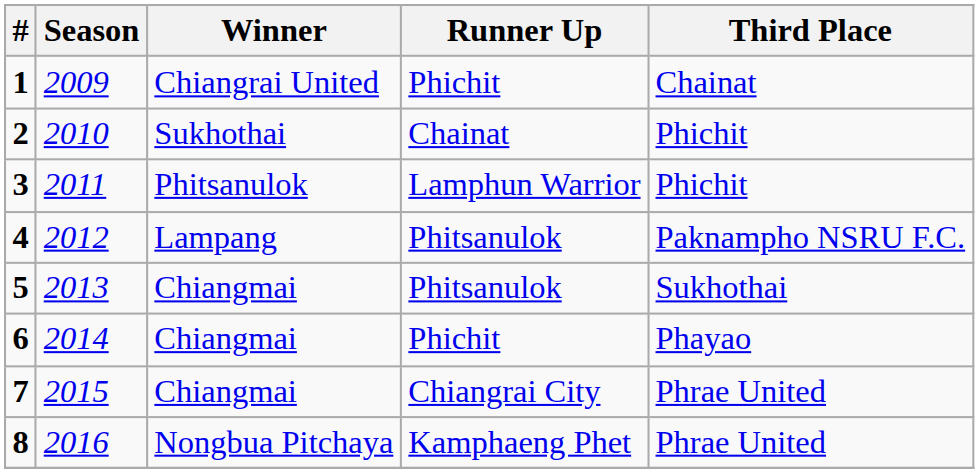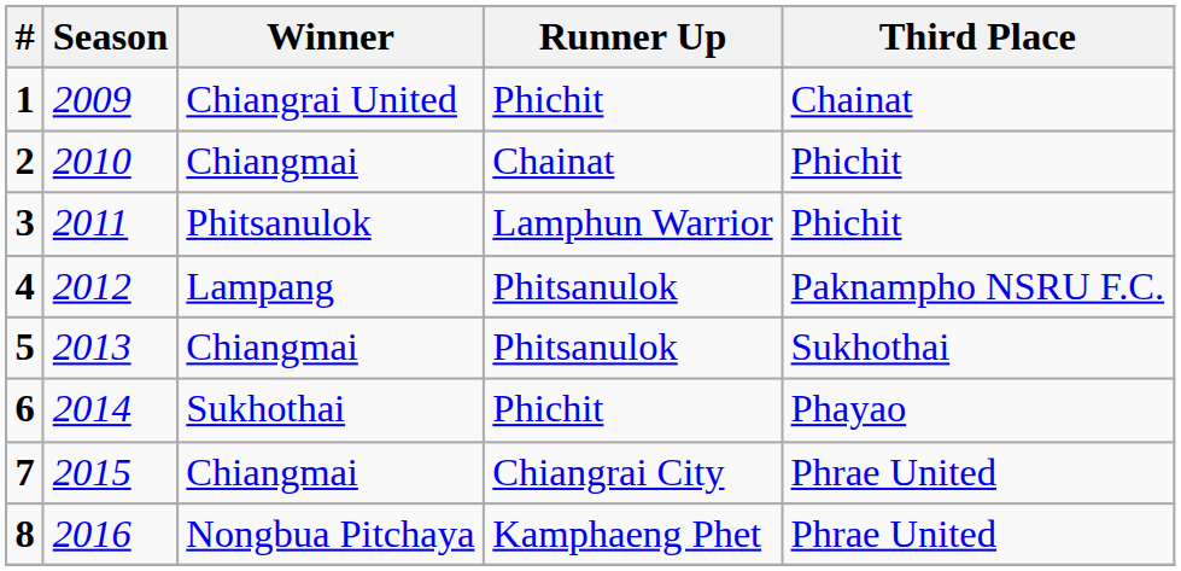2 | Winner: Sukhothai -> Chiangmai
6 | Winner: Chiangmai -> Sukhothai
